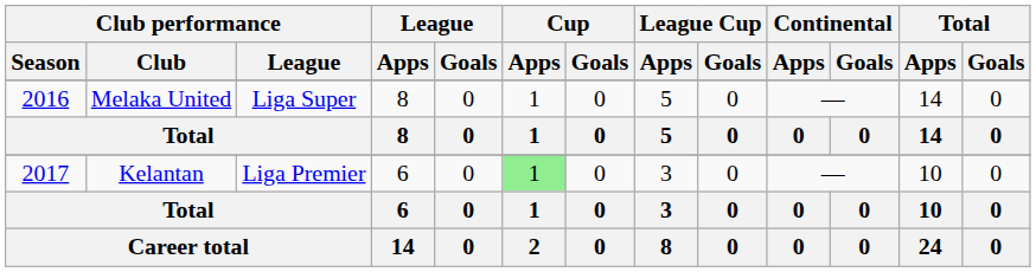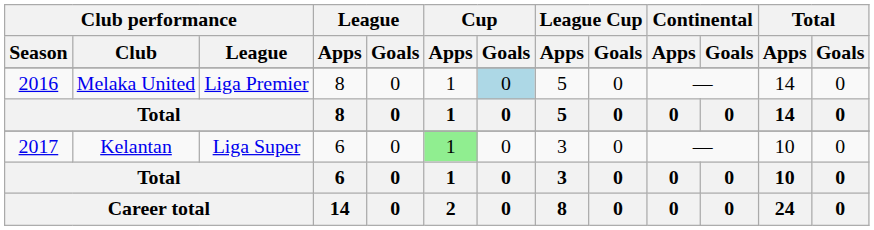Melaka United | Club performance / League: Liga Super -> Liga Premier
Melaka United | Cup / Goals: no background -> lightblue background
Kelantan | Club performance / League: Liga Premier -> Liga Super
